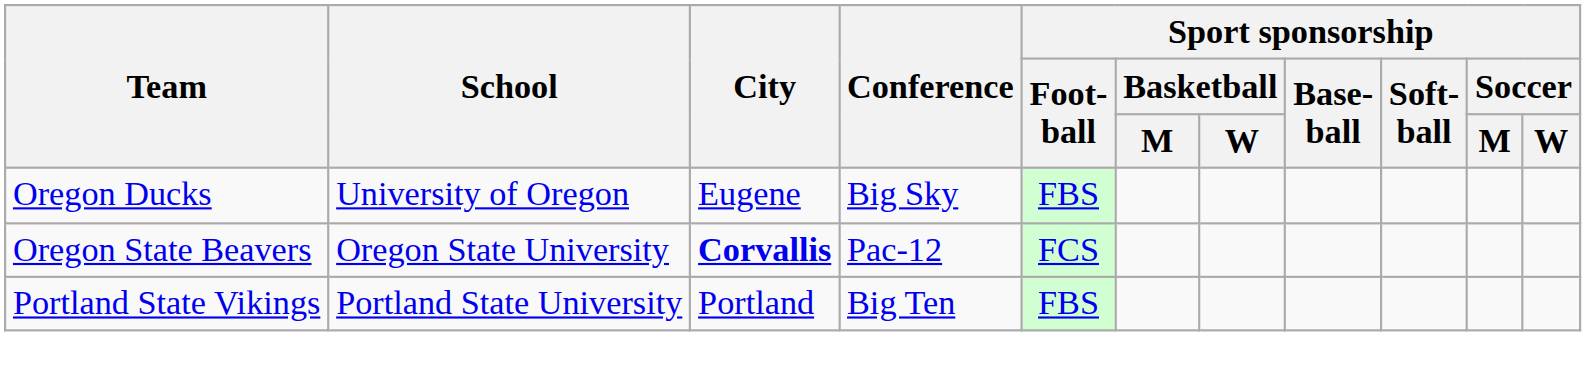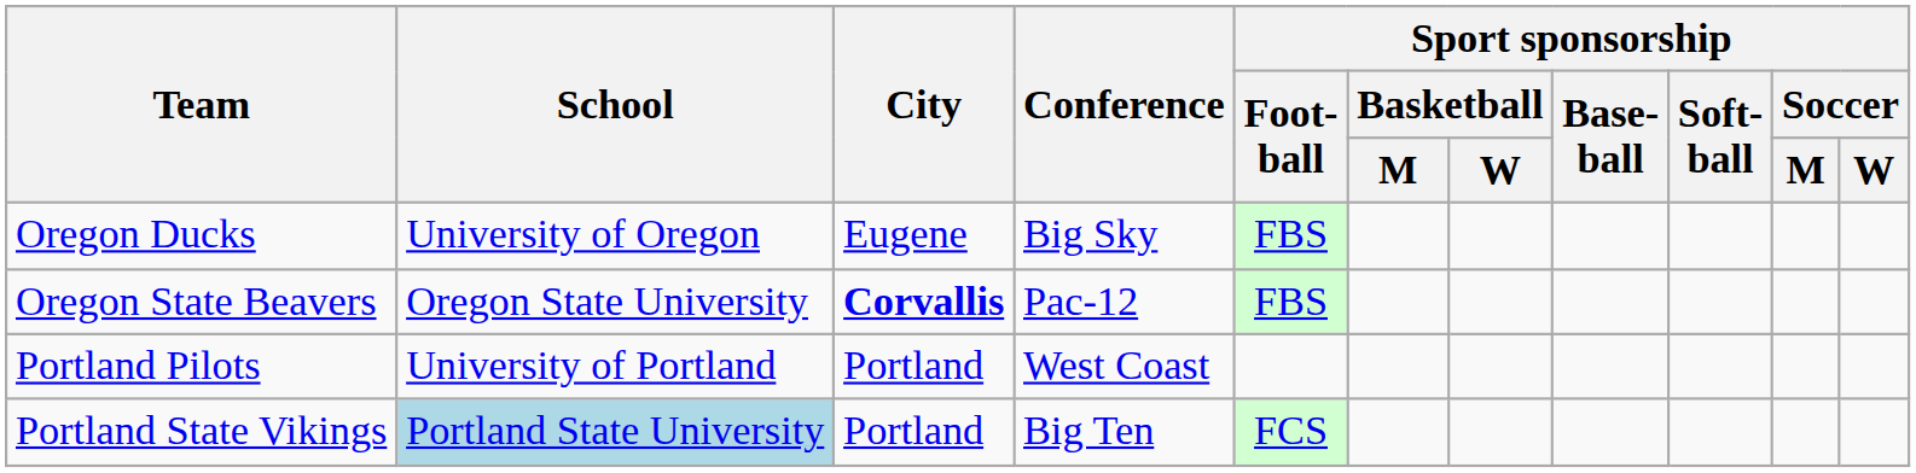Oregon State Beavers | Sport sponsorship / Foot- ball: FCS -> FBS
+ row: Portland Pilots | University of Portland | Portland | West Coast
Portland State Vikings | School: no background -> lightblue background
Portland State Vikings | Sport sponsorship / Foot- ball: FBS -> FCS
